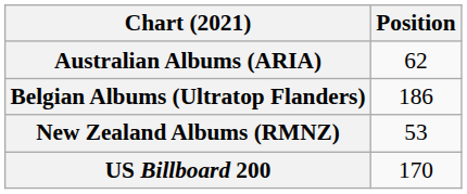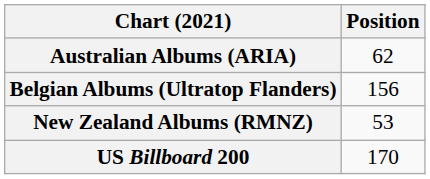Belgian Albums (Ultratop Flanders) | Position: 186 -> 156
